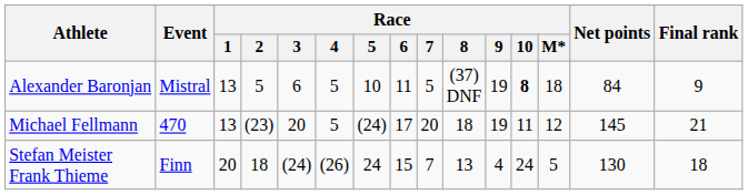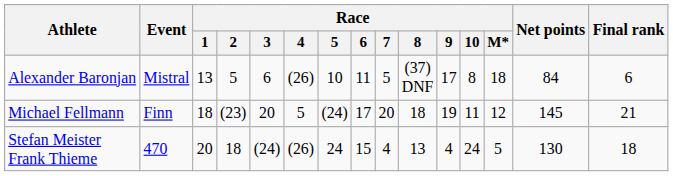Alexander Baronjan | Race / 4: 5 -> (26)
Alexander Baronjan | Race / 9: 19 -> 17
Alexander Baronjan | Race / 10: bold -> normal
Alexander Baronjan | Final rank: 9 -> 6
Michael Fellmann | Event: 470 -> Finn
Michael Fellmann | Race / 1: 13 -> 18
Stefan Meister Frank Thieme | Event: Finn -> 470
Stefan Meister Frank Thieme | Race / 7: 7 -> 4
